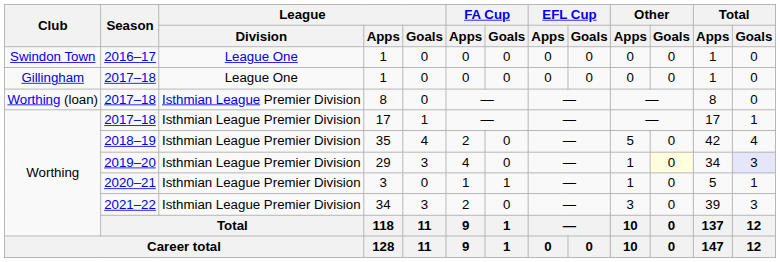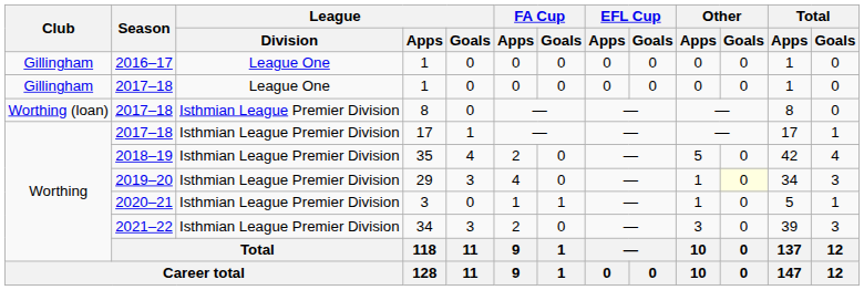2016–17 / 1 | Club: Swindon Town -> Gillingham
29 | Total / Goals: lavender background -> no background
